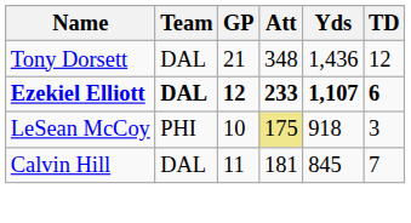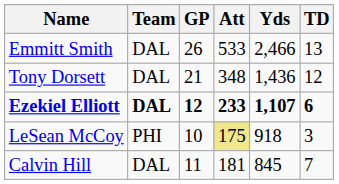+ row: Emmitt Smith | DAL | 26 | 533 | 2,466 | 13
